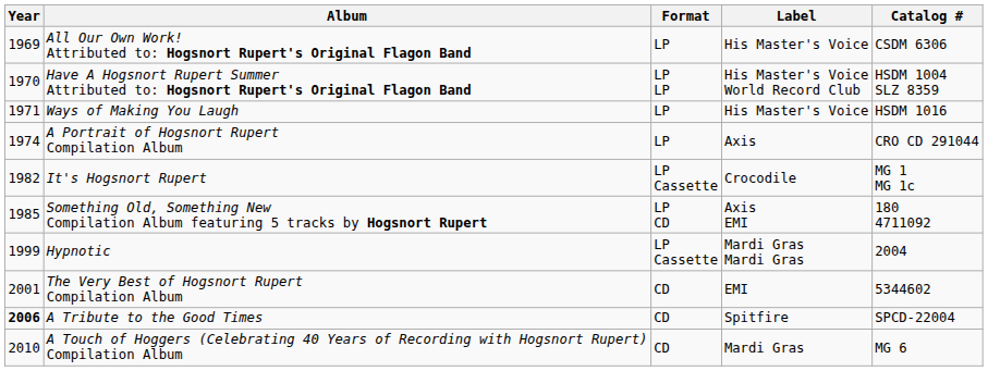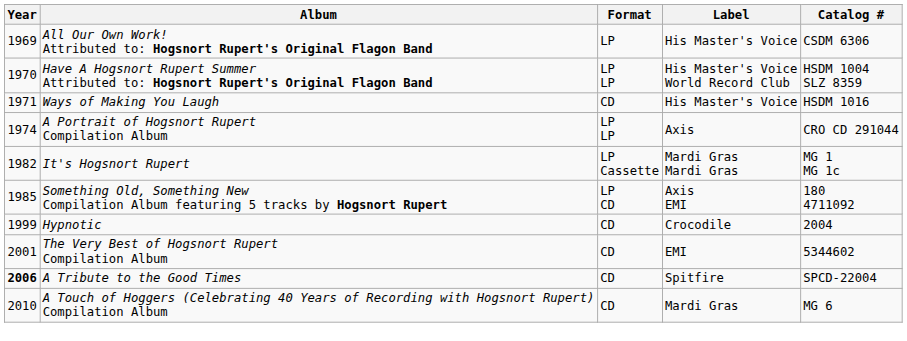Ways of Making You Laugh | Format: LP -> CD
A Portrait of Hogsnort Rupert Compilation Album | Format: LP -> LP LP
It's Hogsnort Rupert | Label: Crocodile -> Mardi Gras Mardi Gras
Hypnotic | Format: LP Cassette -> CD
Hypnotic | Label: Mardi Gras Mardi Gras -> Crocodile
